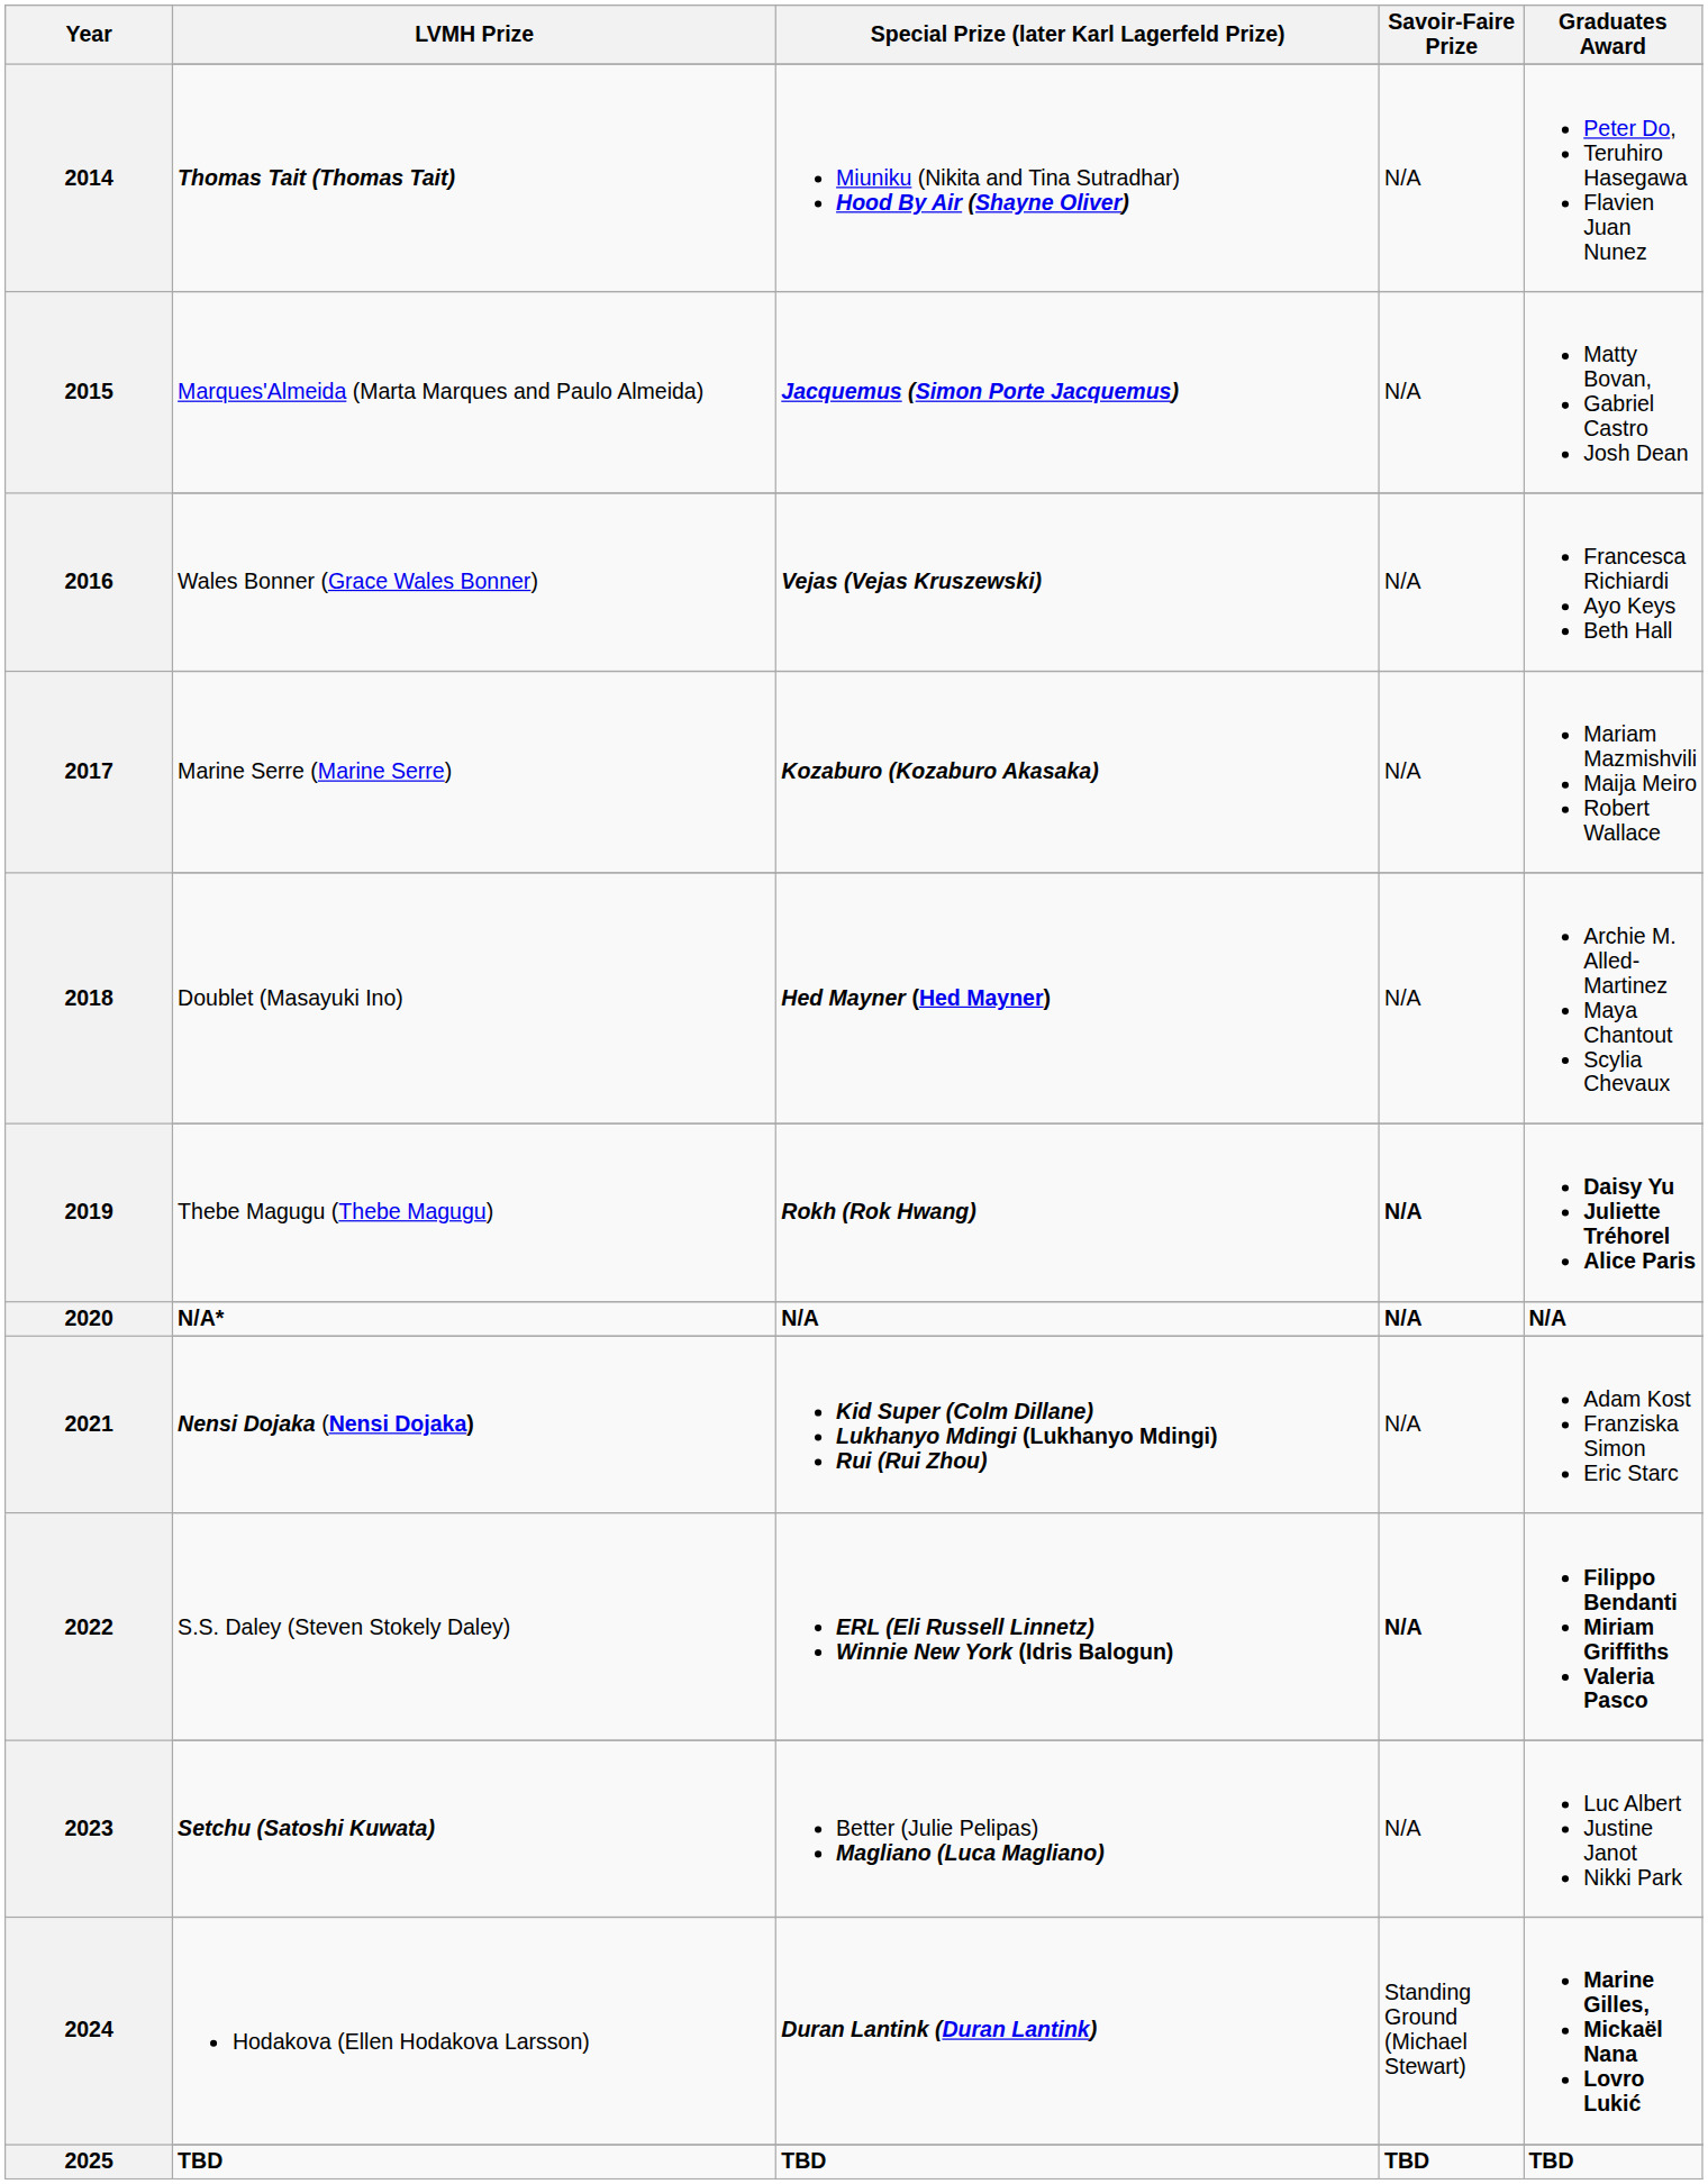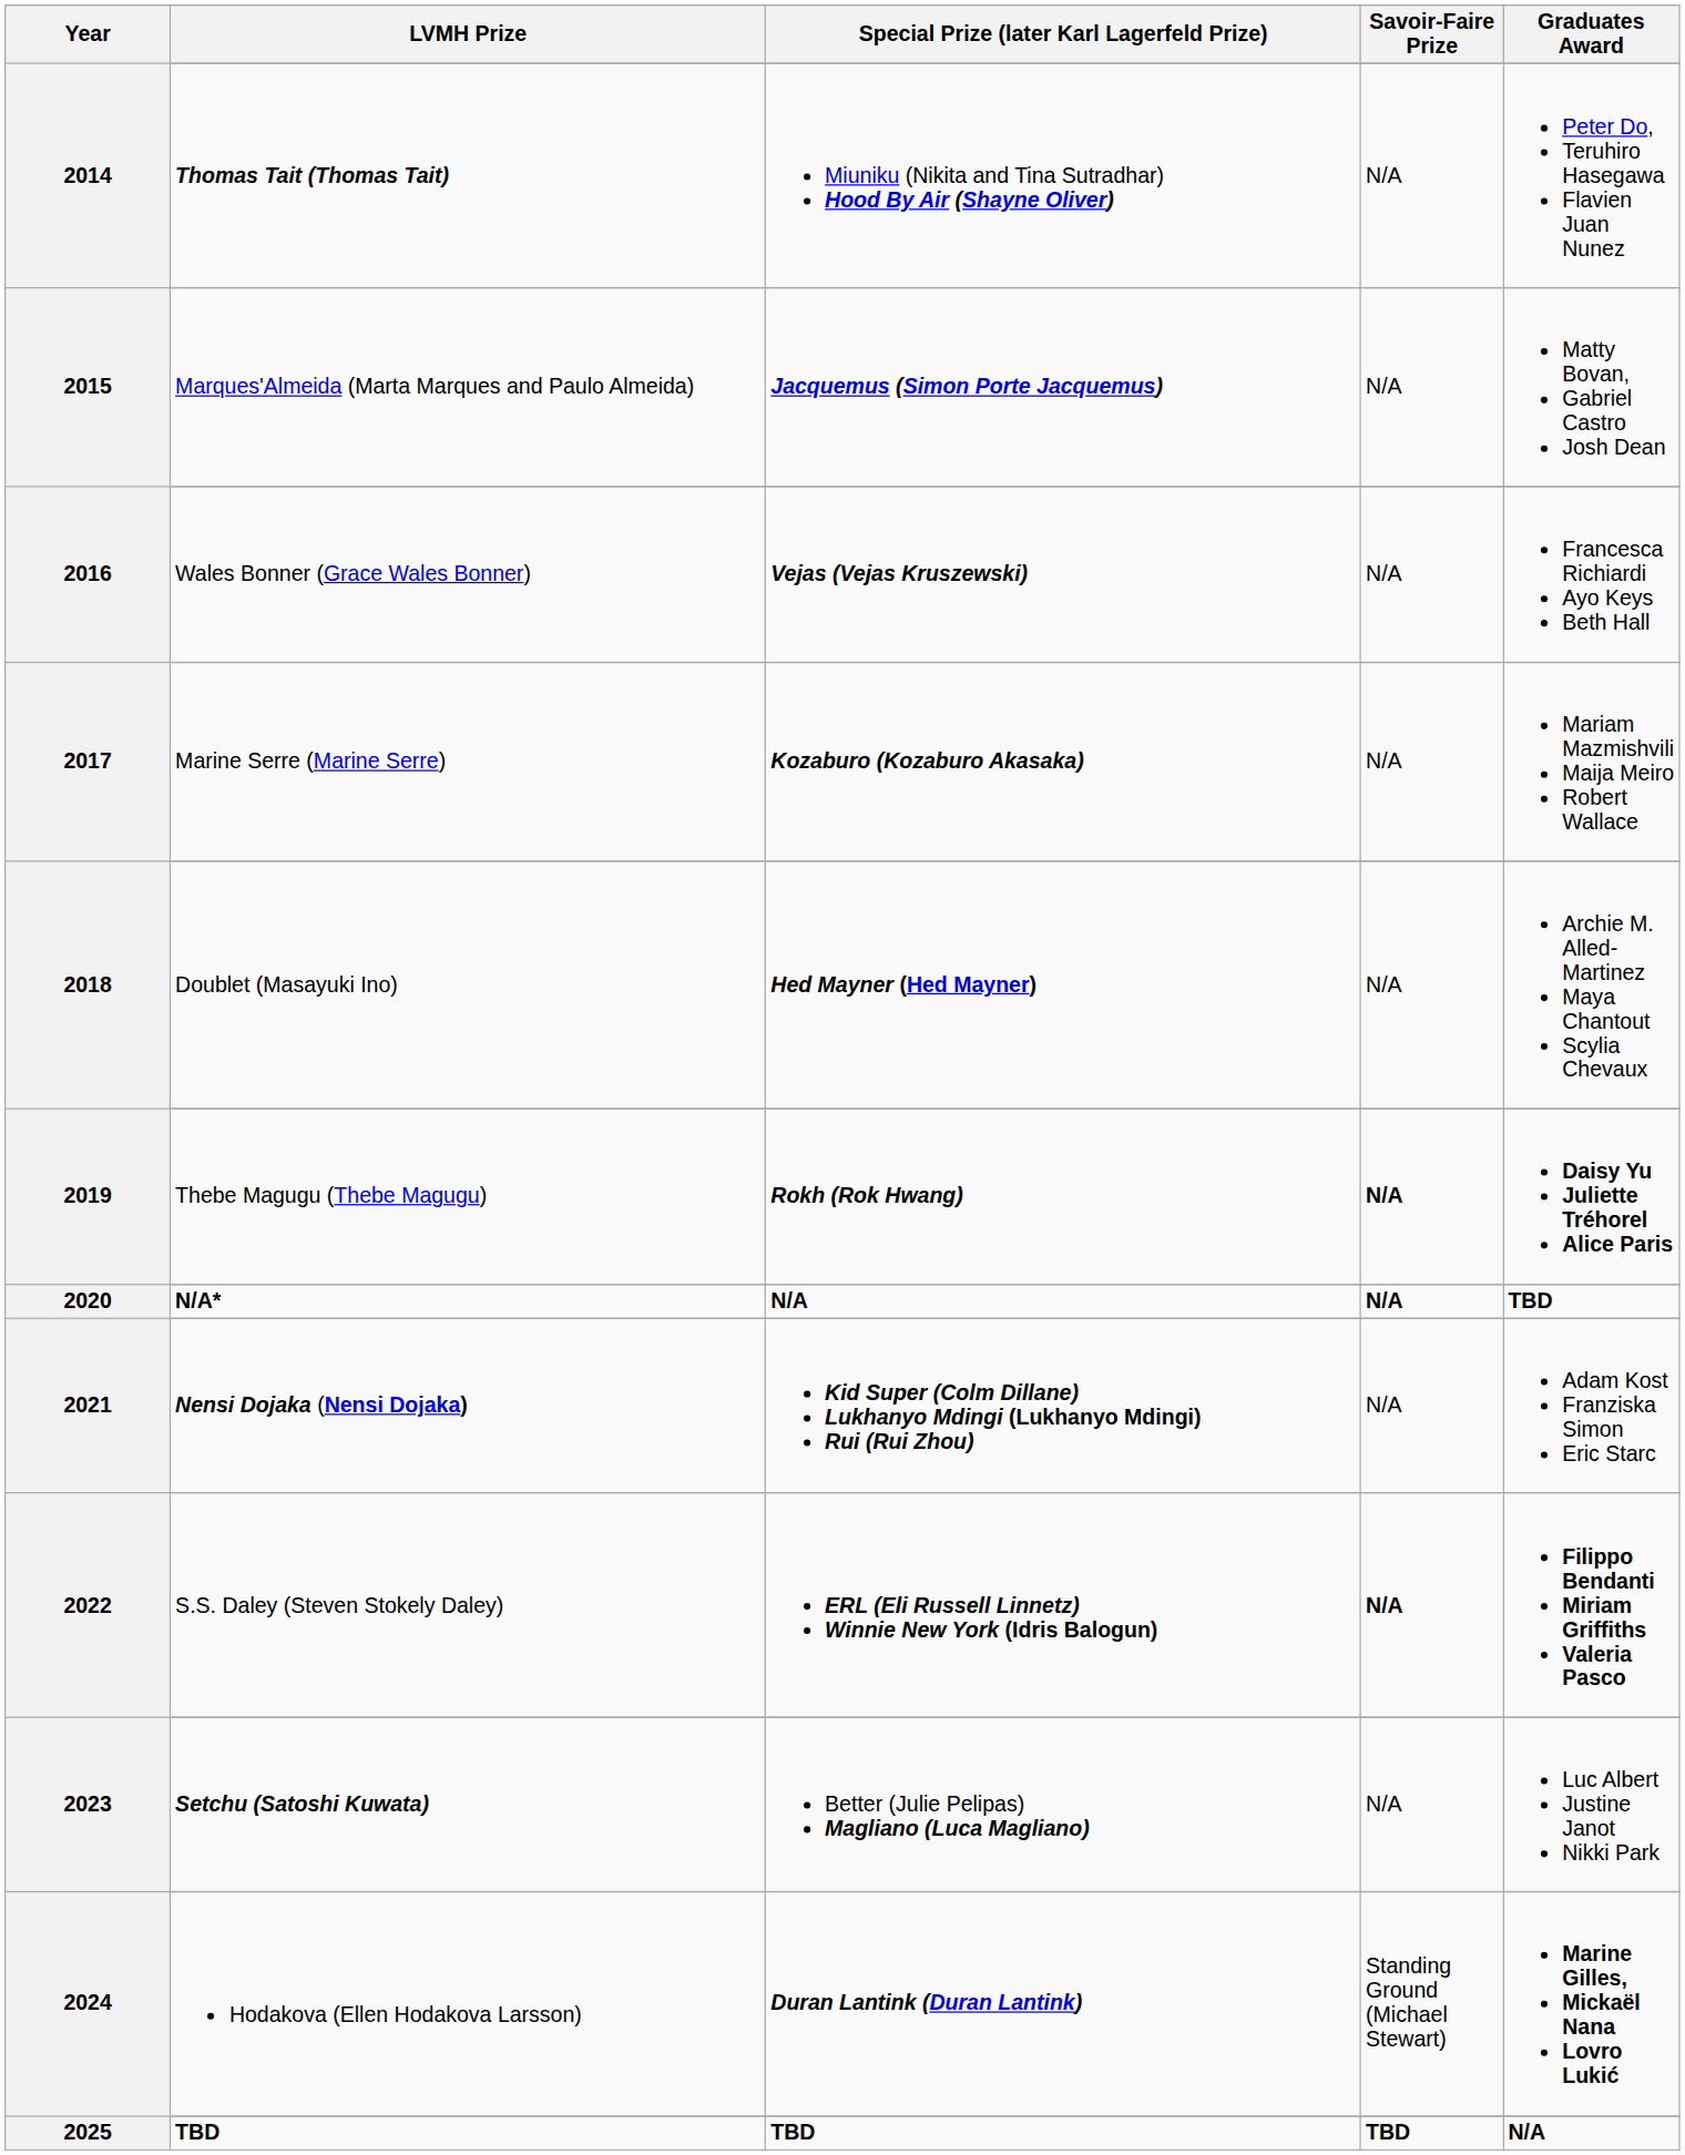2020 / N/A* | Graduates Award: N/A -> TBD
2025 / TBD | Graduates Award: TBD -> N/A
